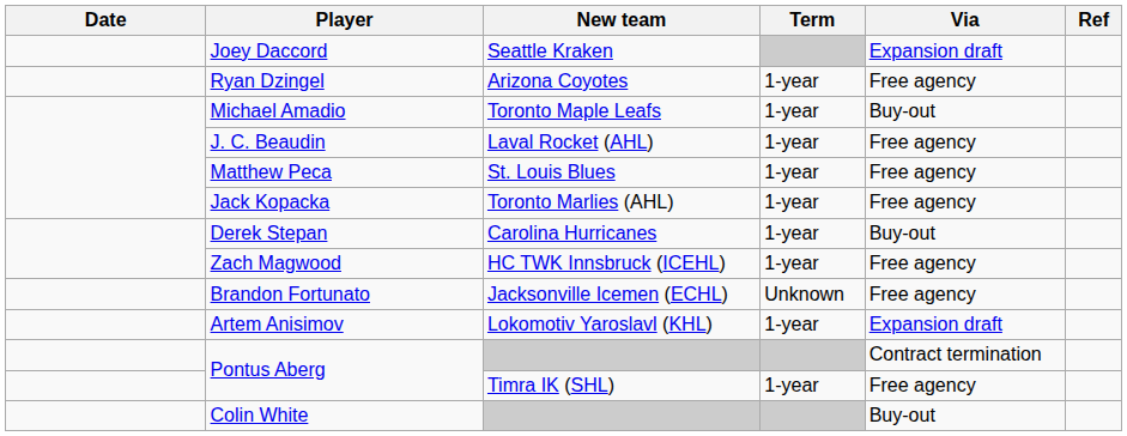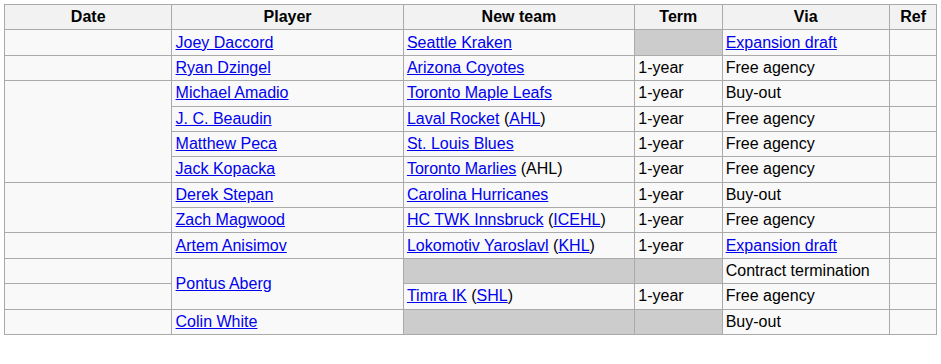- row: Brandon Fortunato | Jacksonville Icemen (ECHL) | Unknown | Free agency
